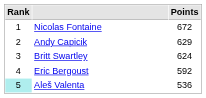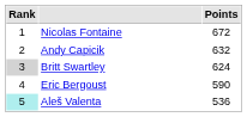Andy Capicik | Points: 629 -> 632
Britt Swartley | Rank: no background -> lightgrey background
Eric Bergoust | Points: 592 -> 590
